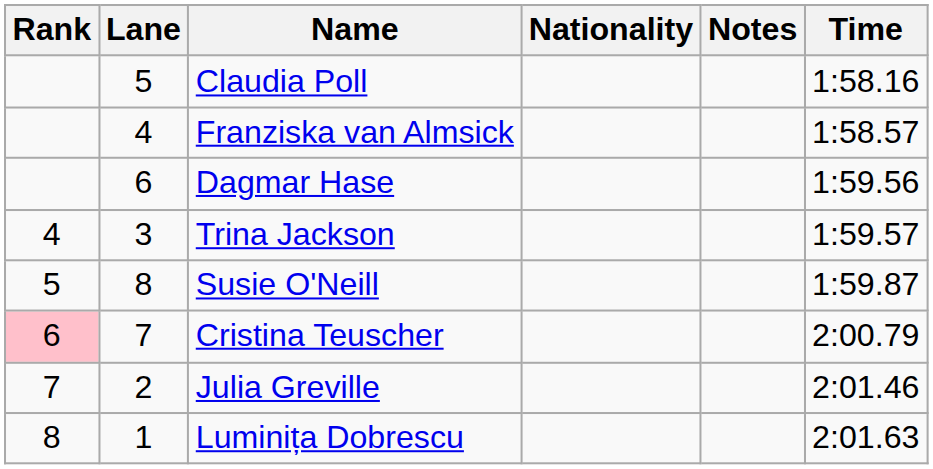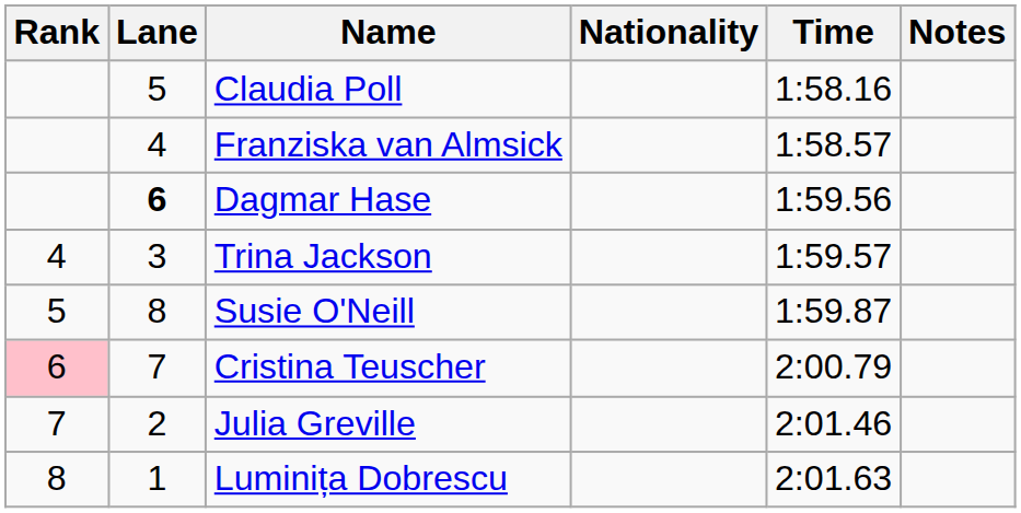columns swapped: Time <-> Notes
Dagmar Hase | Lane: normal -> bold
